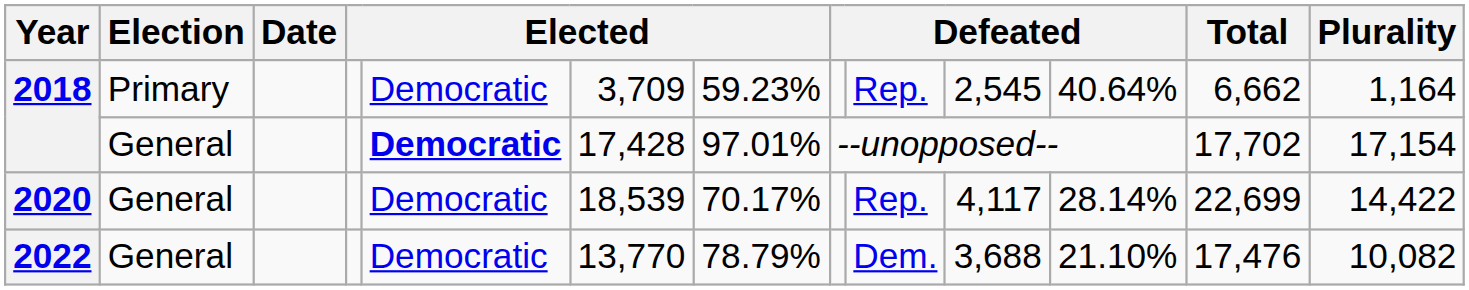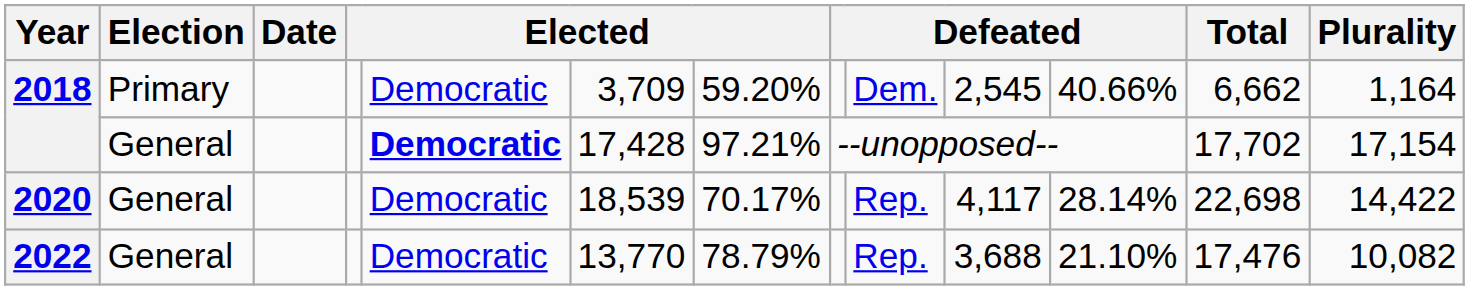2018 / Primary | column 7: 59.23% -> 59.20%
2018 / Primary | column 9: Rep. -> Dem.
2018 / Primary | column 11: 40.64% -> 40.66%
2018 / General | column 7: 97.01% -> 97.21%
2020 | Total: 22,699 -> 22,698
2022 | column 9: Dem. -> Rep.
